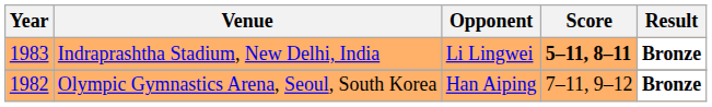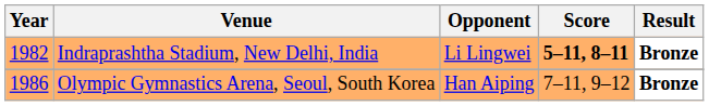Indraprashtha Stadium, New Delhi, India | Year: 1983 -> 1982
Olympic Gymnastics Arena, Seoul, South Korea | Year: 1982 -> 1986
